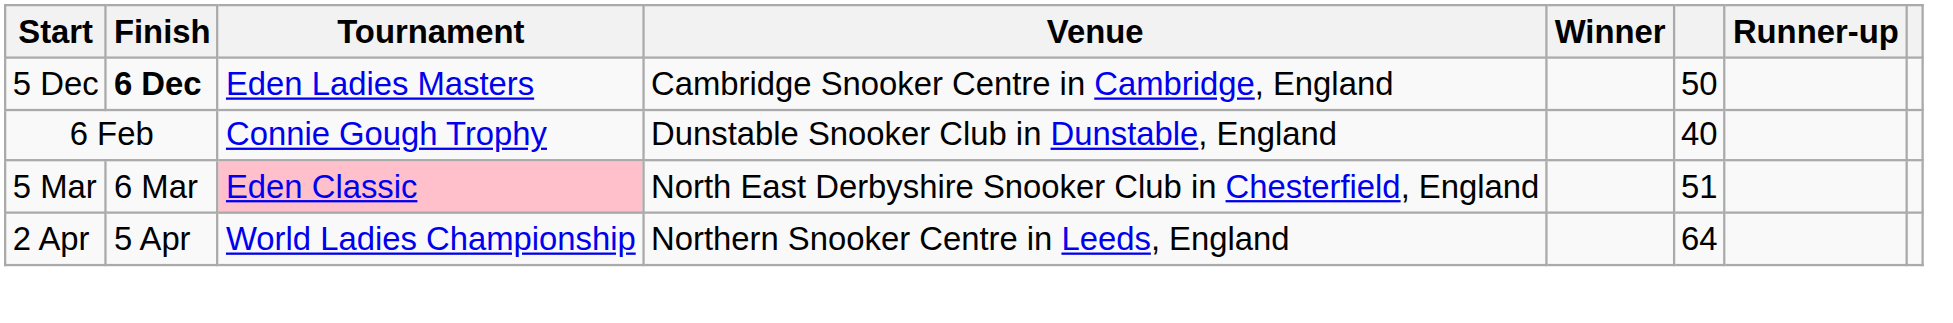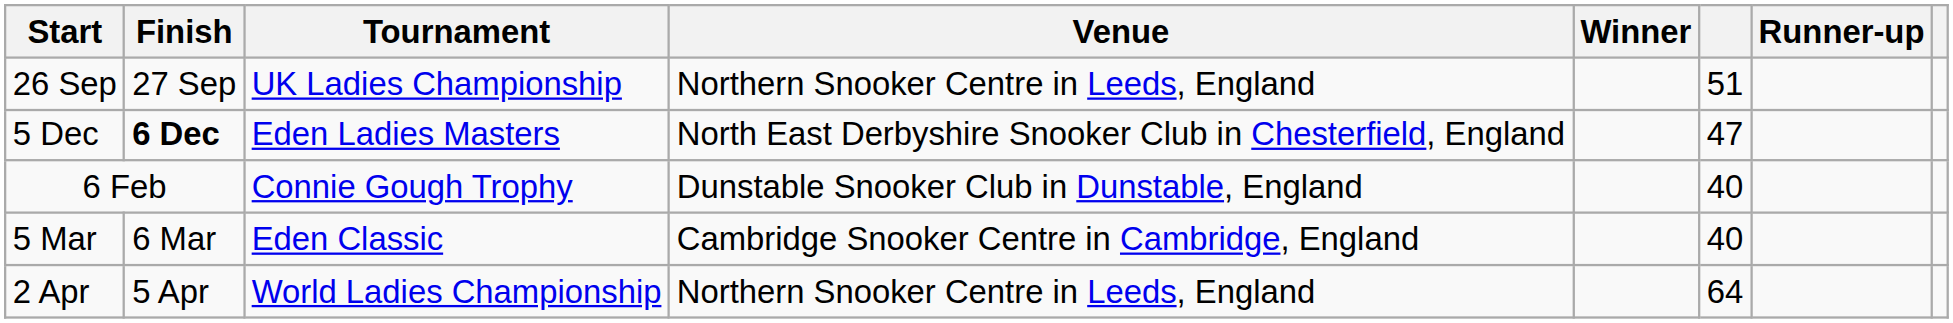+ row: 26 Sep | 27 Sep | UK Ladies Championship | Northern Snooker Centre in Leeds, England | 51
5 Dec | Venue: Cambridge Snooker Centre in Cambridge, England -> North East Derbyshire Snooker Club in Chesterfield, England
5 Dec | column 6: 50 -> 47
5 Mar | Tournament: pink background -> no background
5 Mar | Venue: North East Derbyshire Snooker Club in Chesterfield, England -> Cambridge Snooker Centre in Cambridge, England
5 Mar | column 6: 51 -> 40
